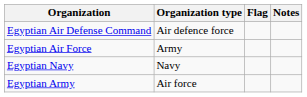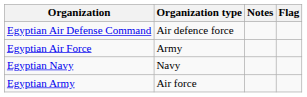columns swapped: Flag <-> Notes
